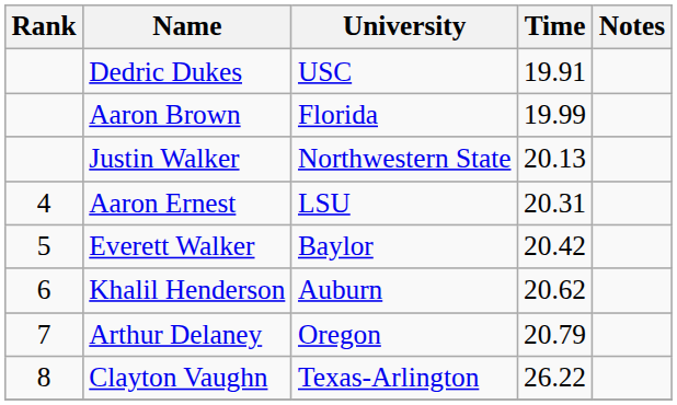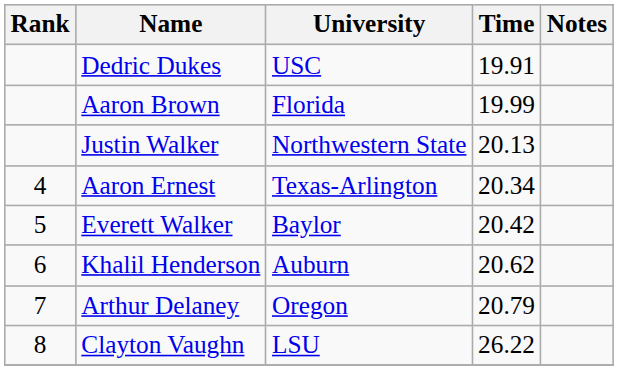Aaron Ernest | University: LSU -> Texas-Arlington
Aaron Ernest | Time: 20.31 -> 20.34
Clayton Vaughn | University: Texas-Arlington -> LSU
